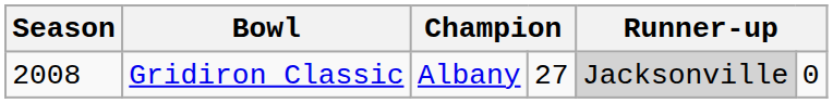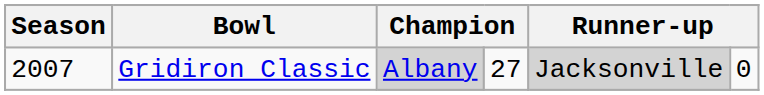Gridiron Classic | Season: 2008 -> 2007
Gridiron Classic | column 3: no background -> lightgrey background
